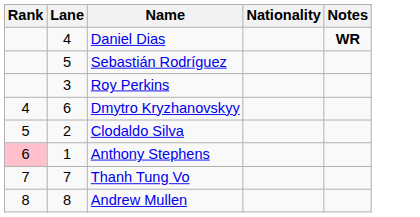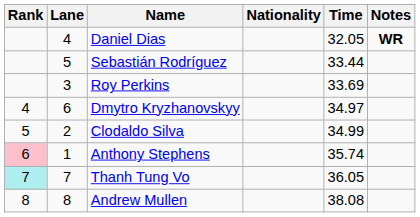+ column: Time | 32.05 | 33.44 | 33.69 | 34.97 | 34.99 | 35.74 | 36.05 | 38.08
Thanh Tung Vo | Rank: no background -> paleturquoise background
